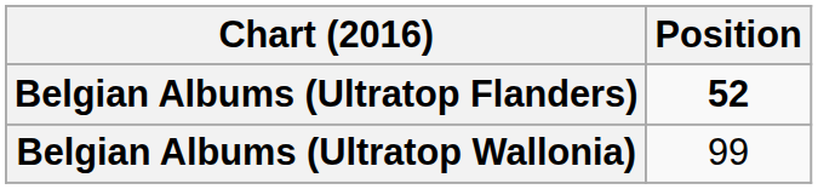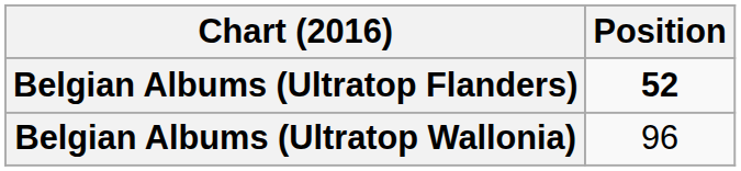Belgian Albums (Ultratop Wallonia) | Position: 99 -> 96
